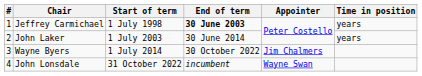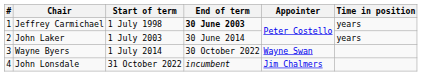Wayne Byers | Appointer: Jim Chalmers -> Wayne Swan
John Lonsdale | Appointer: Wayne Swan -> Jim Chalmers
